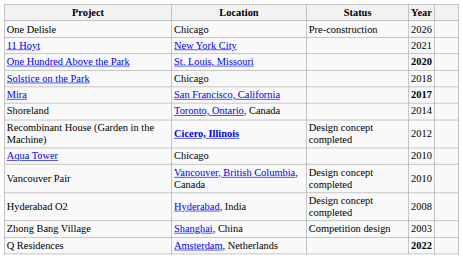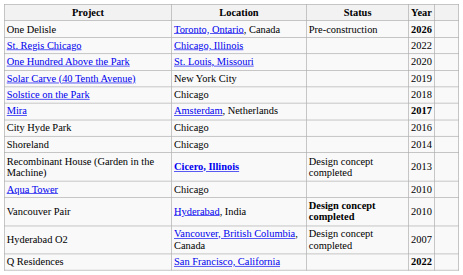One Delisle | Location: Chicago -> Toronto, Ontario, Canada
One Delisle | Year: normal -> bold
+ row: St. Regis Chicago | Chicago, Illinois | 2022
- row: 11 Hoyt | New York City | 2021
One Hundred Above the Park | Year: bold -> normal
+ row: Solar Carve (40 Tenth Avenue) | New York City | 2019
Mira | Location: San Francisco, California -> Amsterdam, Netherlands
+ row: City Hyde Park | Chicago | 2016
Shoreland | Location: Toronto, Ontario, Canada -> Chicago
Recombinant House (Garden in the Machine) | Year: 2012 -> 2013
Vancouver Pair | Location: Vancouver, British Columbia, Canada -> Hyderabad, India
Vancouver Pair | Status: normal -> bold
Hyderabad O2 | Location: Hyderabad, India -> Vancouver, British Columbia, Canada
Hyderabad O2 | Year: 2008 -> 2007
- row: Zhong Bang Village | Shanghai, China | Competition design | 2003
Q Residences | Location: Amsterdam, Netherlands -> San Francisco, California
